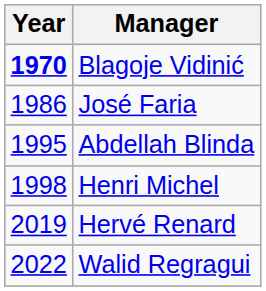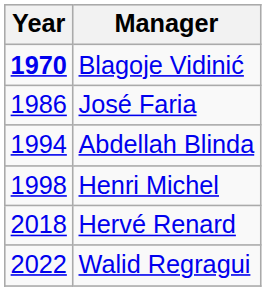Abdellah Blinda | Year: 1995 -> 1994
Hervé Renard | Year: 2019 -> 2018
